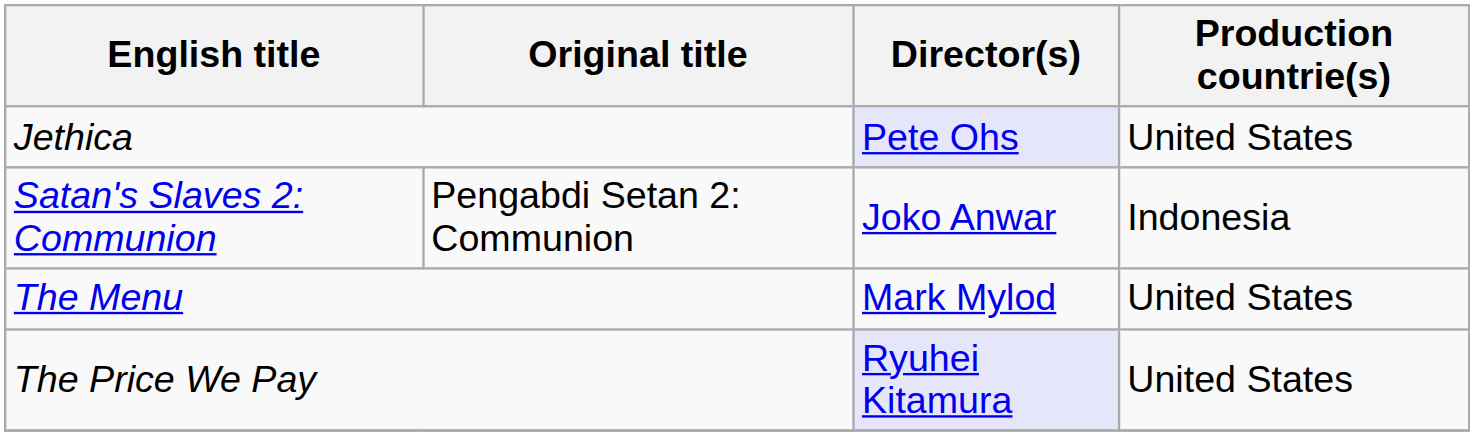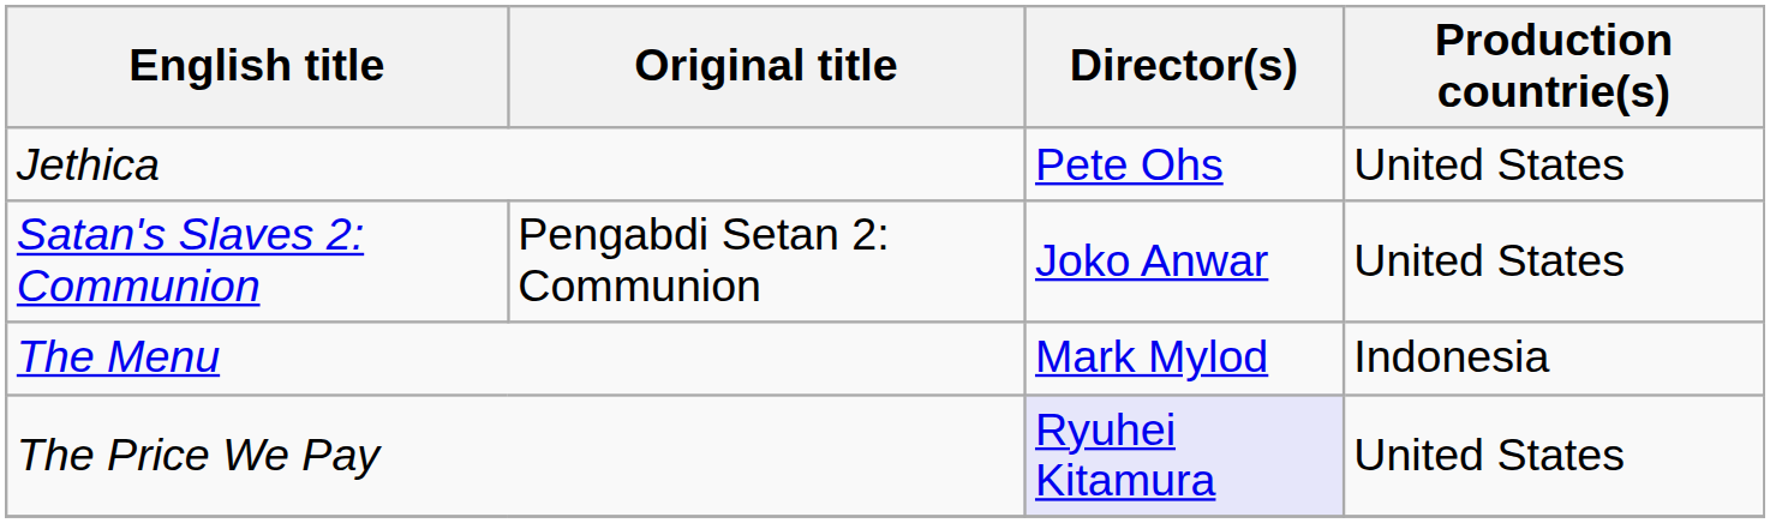Jethica | Director(s): lavender background -> no background
Satan's Slaves 2: Communion | Production countrie(s): Indonesia -> United States
The Menu | Production countrie(s): United States -> Indonesia
